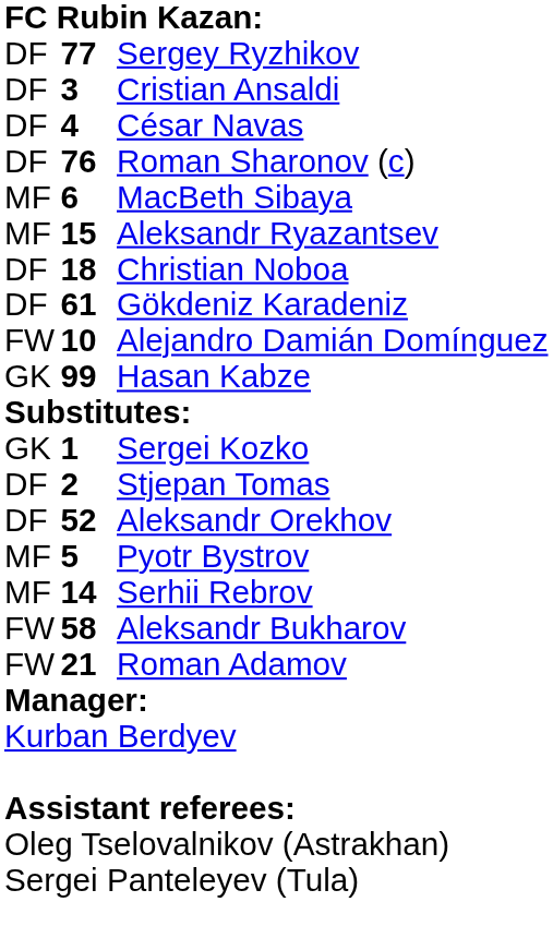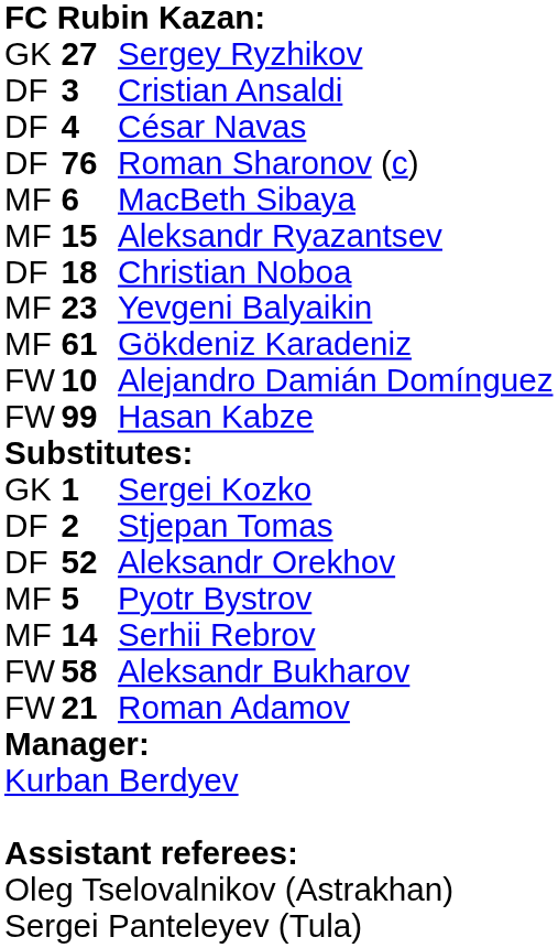Sergey Ryzhikov | column 1: DF -> GK
Sergey Ryzhikov | column 2: 77 -> 27
+ row: MF | 23 | Yevgeni Balyaikin
Gökdeniz Karadeniz | column 1: DF -> MF
Hasan Kabze | column 1: GK -> FW
